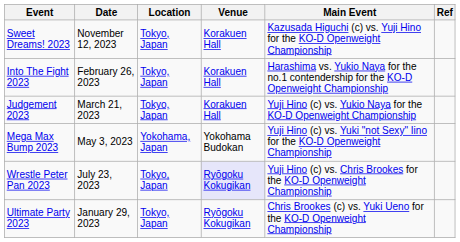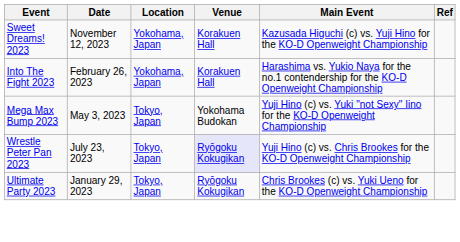Sweet Dreams! 2023 | Location: Tokyo, Japan -> Yokohama, Japan
Into The Fight 2023 | Location: Tokyo, Japan -> Yokohama, Japan
- row: Judgement 2023 | March 21, 2023 | Tokyo, Japan | Korakuen Hall | Yuji Hino (c) vs. Yukio Naya for the KO-D Openweight Championship
Mega Max Bump 2023 | Location: Yokohama, Japan -> Tokyo, Japan
